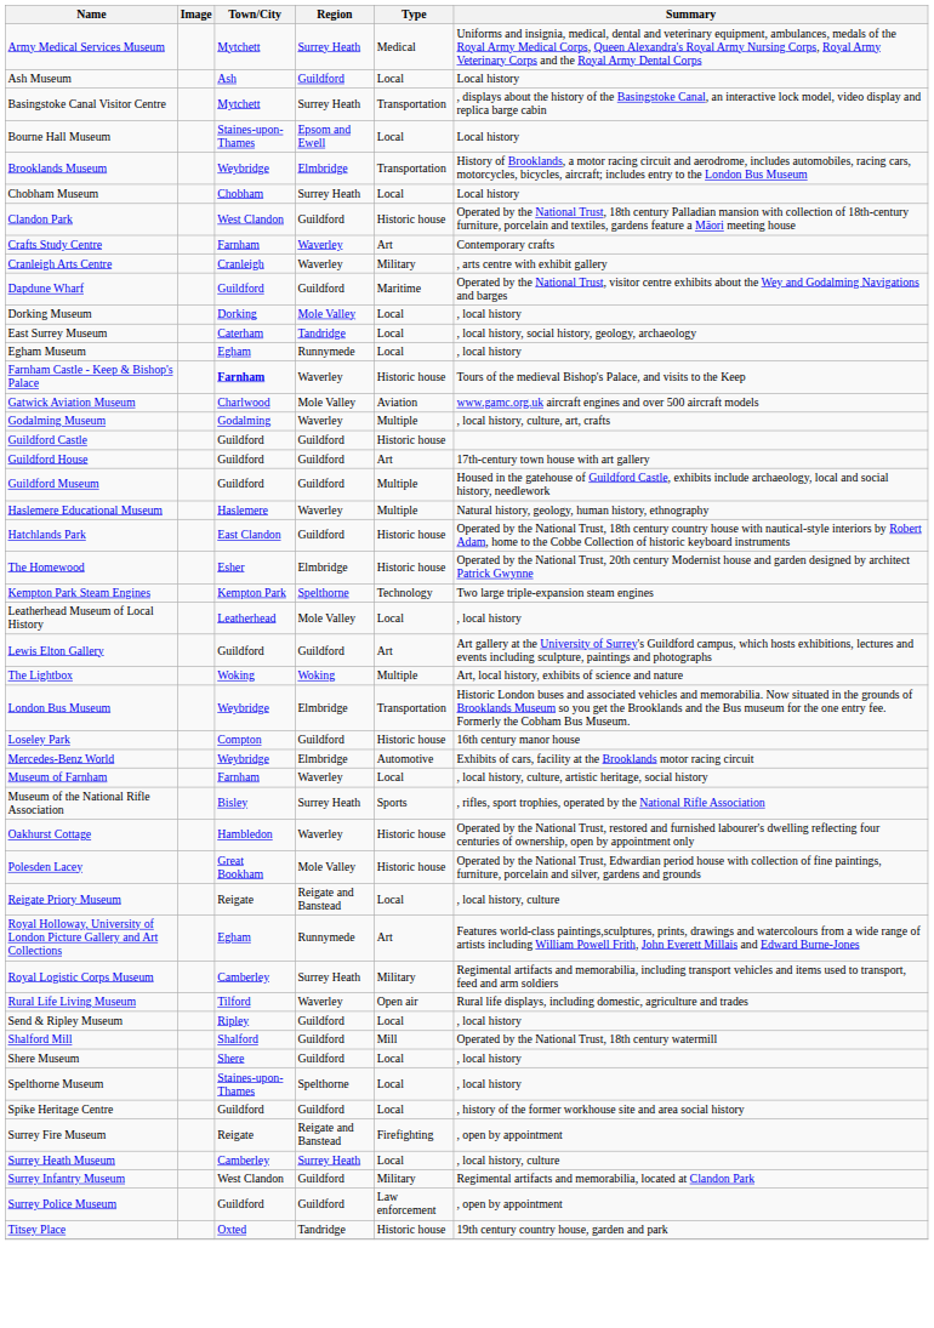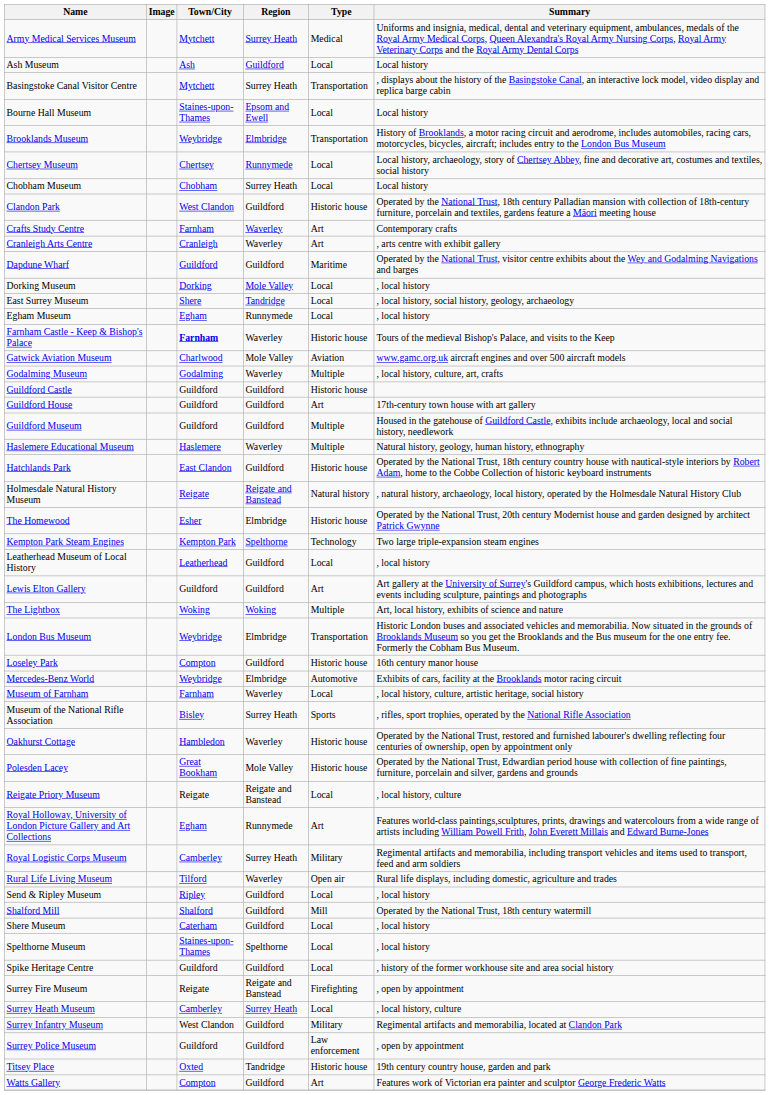+ row: Chertsey Museum | Chertsey | Runnymede | Local | Local history, archaeology, story of Chertsey Abbey, fine and decorative art, costumes and textiles, social history
Cranleigh Arts Centre | Type: Military -> Art
East Surrey Museum | Town/City: Caterham -> Shere
+ row: Holmesdale Natural History Museum | Reigate | Reigate and Banstead | Natural history | , natural history, archaeology, local history, operated by the Holmesdale Natural History Club
Leatherhead Museum of Local History | Region: Mole Valley -> Guildford
Shere Museum | Town/City: Shere -> Caterham
+ row: Watts Gallery | Compton | Guildford | Art | Features work of Victorian era painter and sculptor George Frederic Watts
